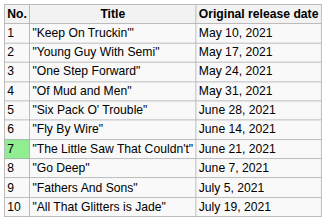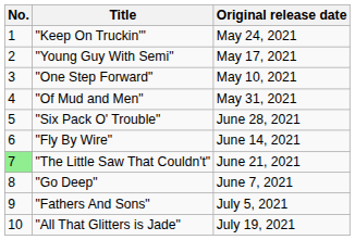"Keep On Truckin'" | Original release date: May 10, 2021 -> May 24, 2021
"One Step Forward" | Original release date: May 24, 2021 -> May 10, 2021
